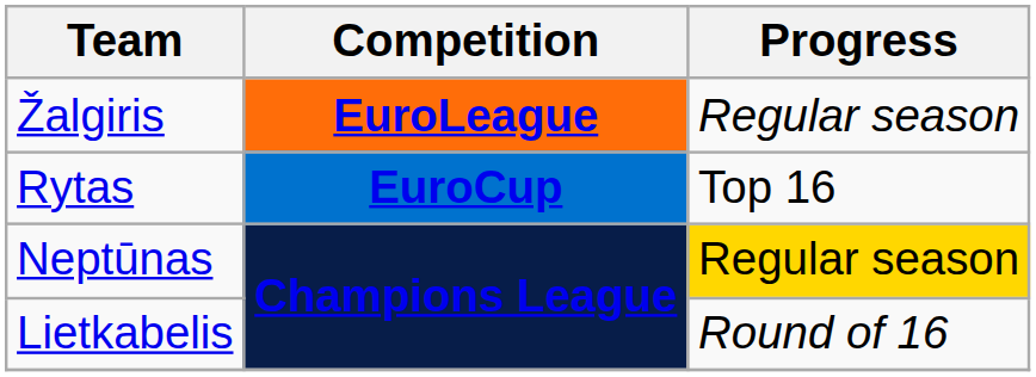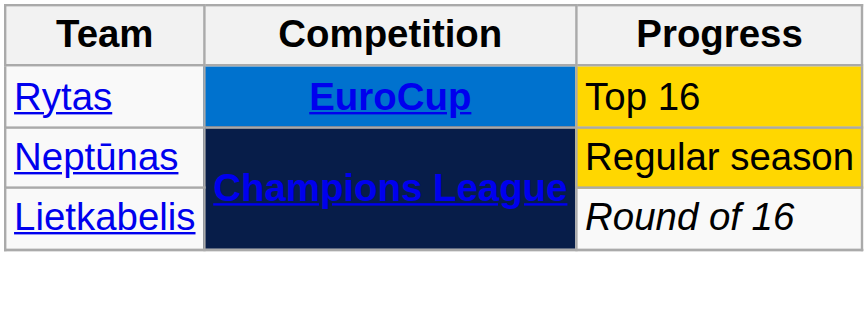- row: Žalgiris | EuroLeague | Regular season
Rytas | Progress: no background -> gold background
